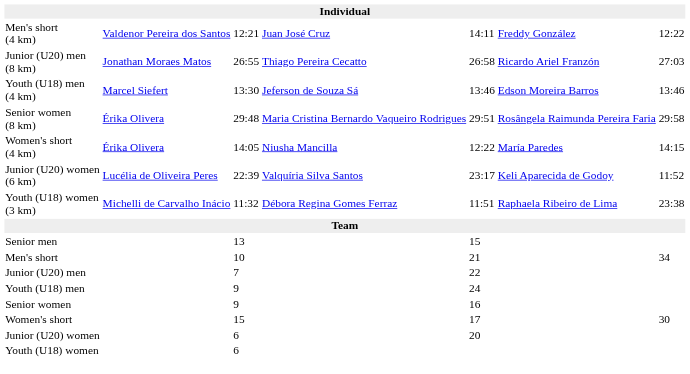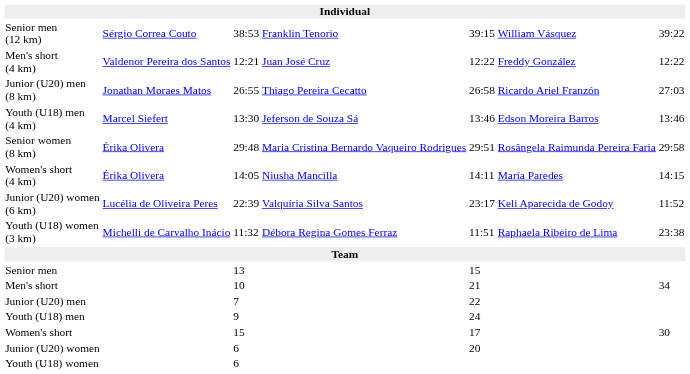+ row: Senior men (12 km) | Sérgio Correa Couto | 38:53 | Franklin Tenorio | 39:15 | William Vásquez | 39:22
Men's short (4 km) | column 5: 14:11 -> 12:22
Women's short (4 km) | column 5: 12:22 -> 14:11
- row: Senior women | 9 | 16
